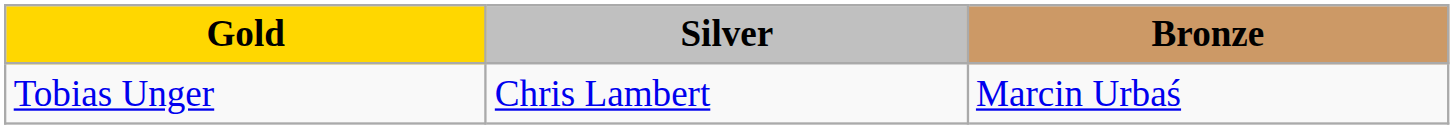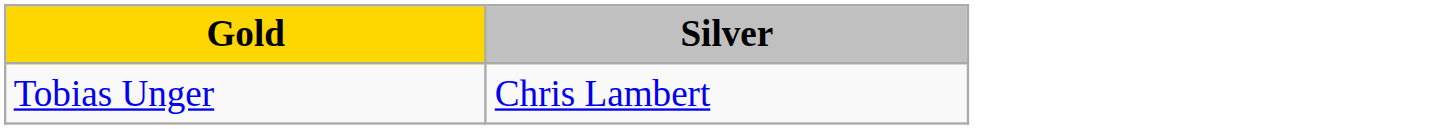- column: Bronze | Marcin Urbaś
